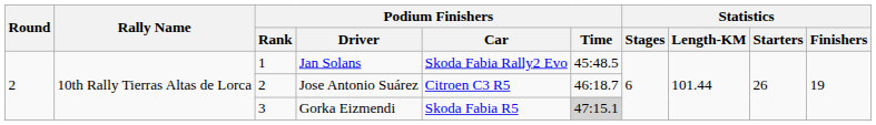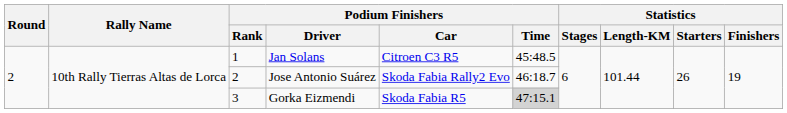Jan Solans | Podium Finishers / Car: Skoda Fabia Rally2 Evo -> Citroen C3 R5
Jose Antonio Suárez | Podium Finishers / Car: Citroen C3 R5 -> Skoda Fabia Rally2 Evo
